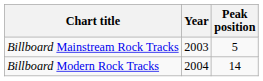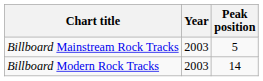Billboard Modern Rock Tracks | Year: 2004 -> 2003
